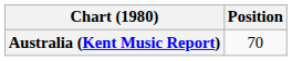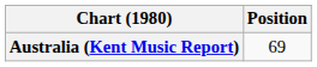Australia (Kent Music Report) | Position: 70 -> 69
